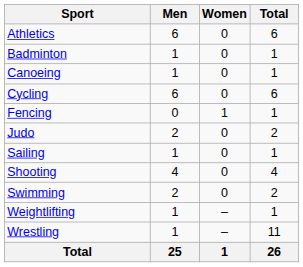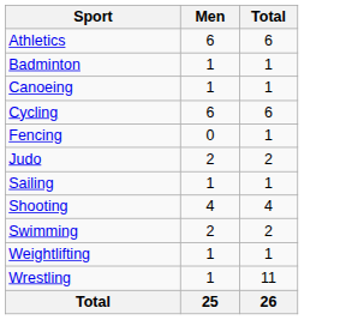- column: Women | 0 | 0 | 0 | 0 | 1 | 0 | 0 | 0 | 0 | – | – | 1
